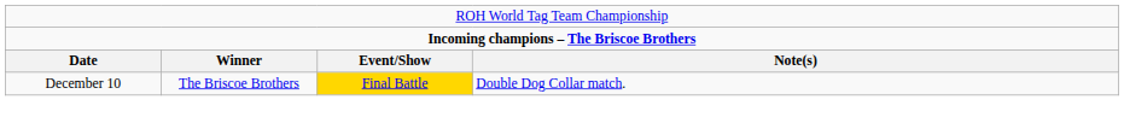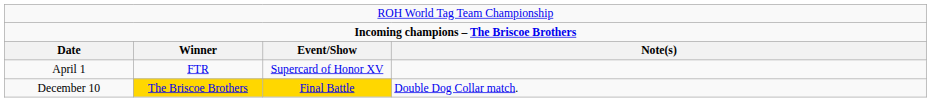+ row: April 1 | FTR | Supercard of Honor XV
December 10 | column 2: no background -> gold background
